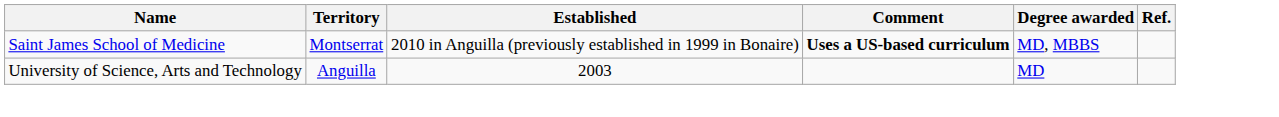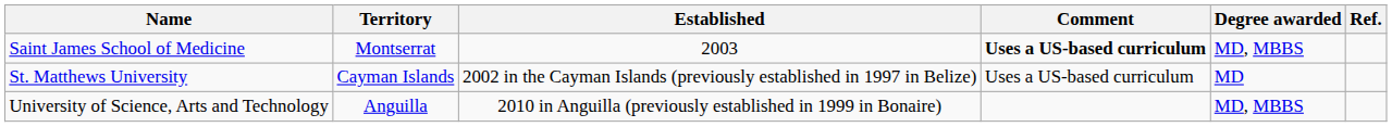Saint James School of Medicine | Established: 2010 in Anguilla (previously established in 1999 in Bonaire) -> 2003
+ row: St. Matthews University | Cayman Islands | 2002 in the Cayman Islands (previously established in 1997 in Belize) | Uses a US-based curriculum | MD
University of Science, Arts and Technology | Established: 2003 -> 2010 in Anguilla (previously established in 1999 in Bonaire)
University of Science, Arts and Technology | Degree awarded: MD -> MD, MBBS
